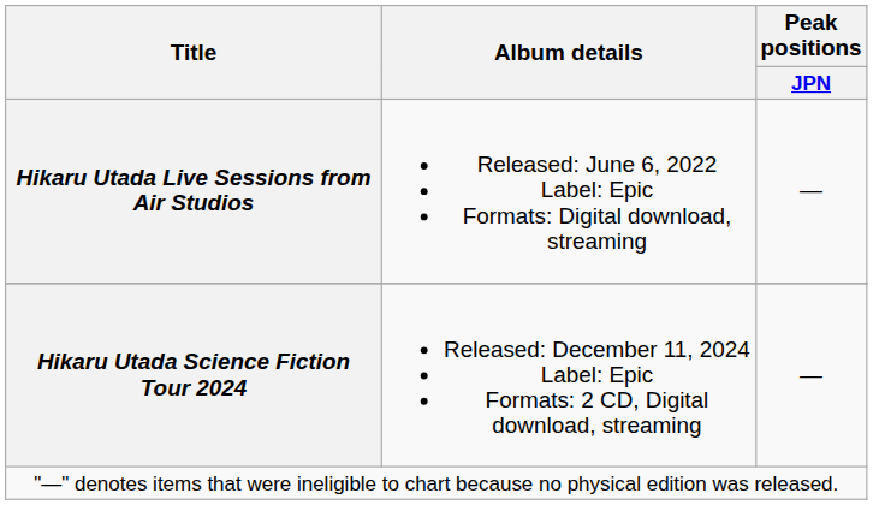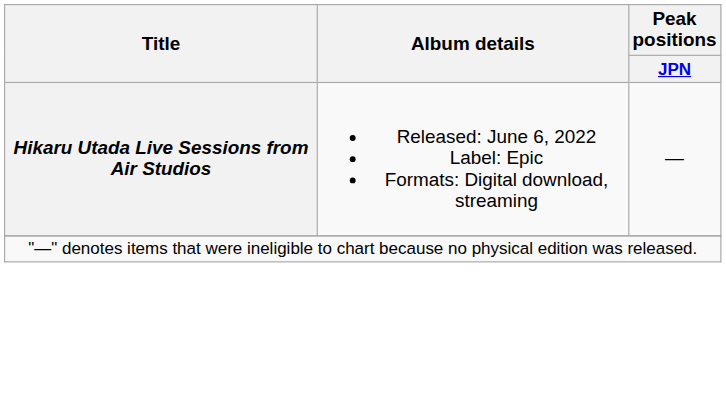- row: Hikaru Utada Science Fiction Tour 2024 | Released: December 11, 2024 Label: Epic Formats: 2 CD, Digital download, streaming | —
